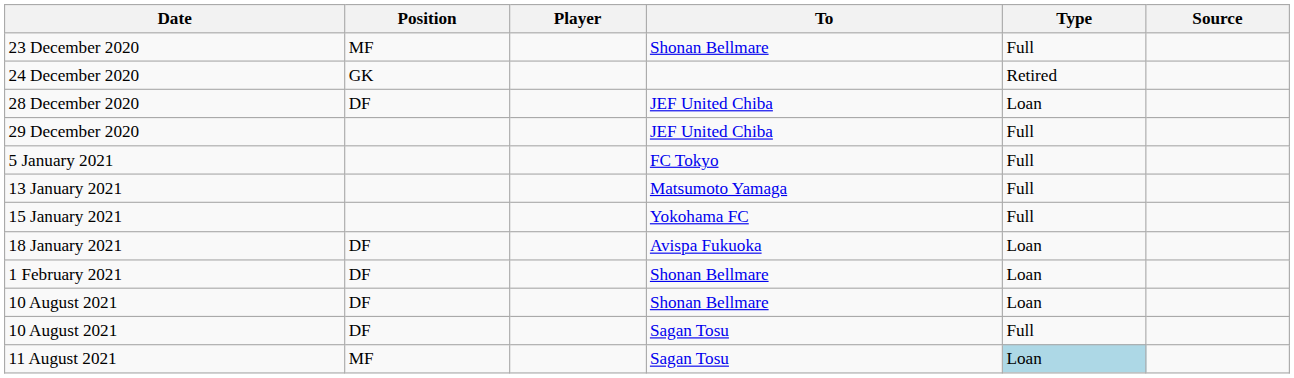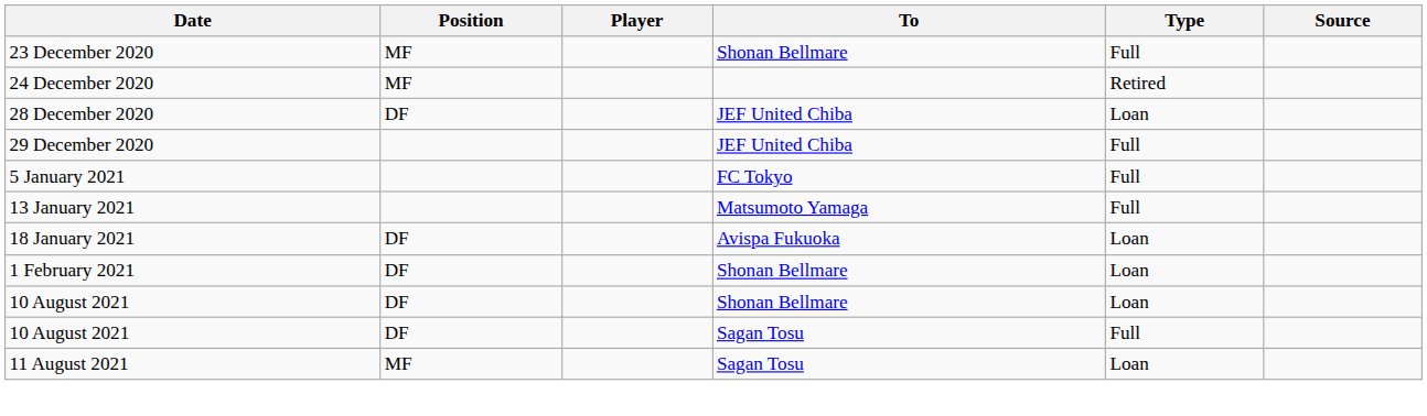24 December 2020 | Position: GK -> MF
- row: 15 January 2021 | Yokohama FC | Full
11 August 2021 | Type: lightblue background -> no background
